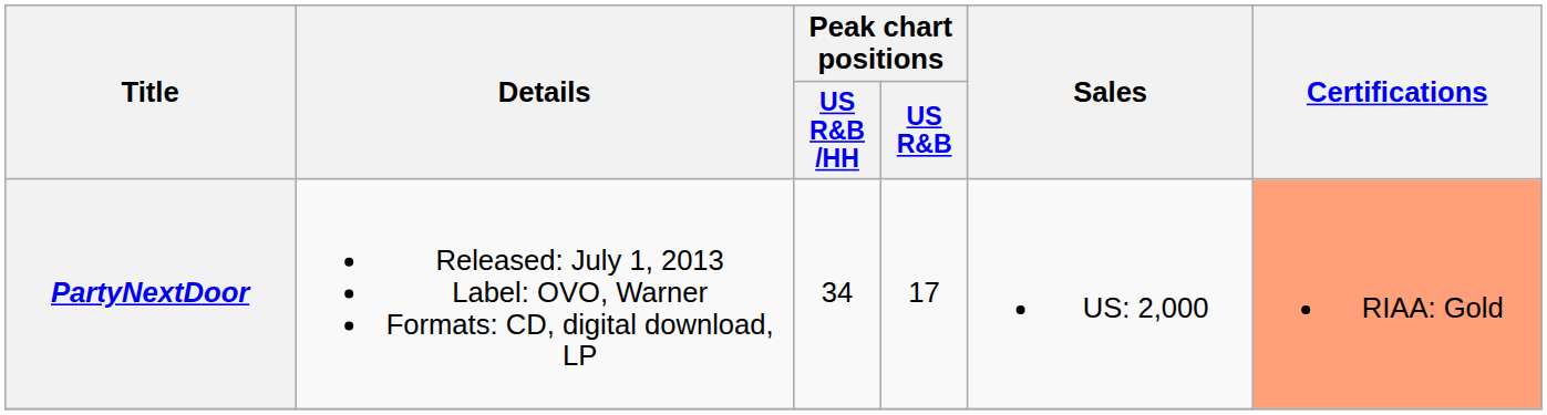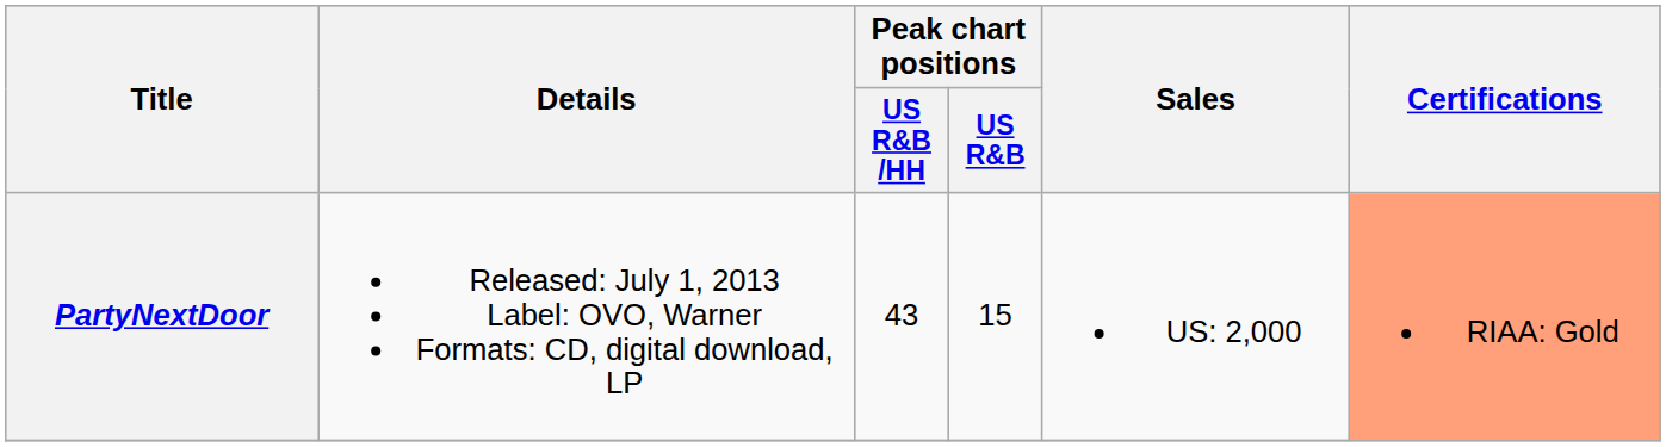PartyNextDoor | Peak chart positions / US R&B /HH: 34 -> 43
PartyNextDoor | Peak chart positions / US R&B: 17 -> 15
